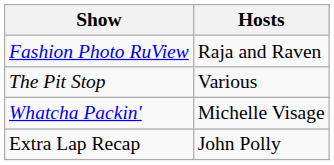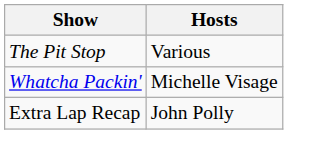- row: Fashion Photo RuView | Raja and Raven
